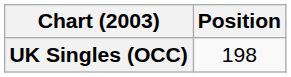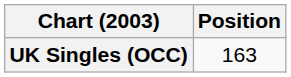UK Singles (OCC) | Position: 198 -> 163
